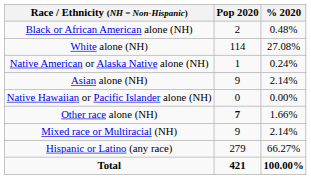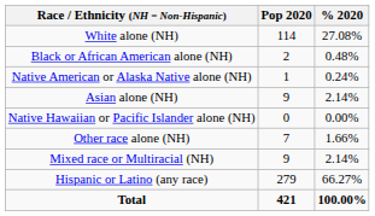rows swapped: White alone (NH) <-> Black or African American alone (NH)
Other race alone (NH) | Pop 2020: bold -> normal
